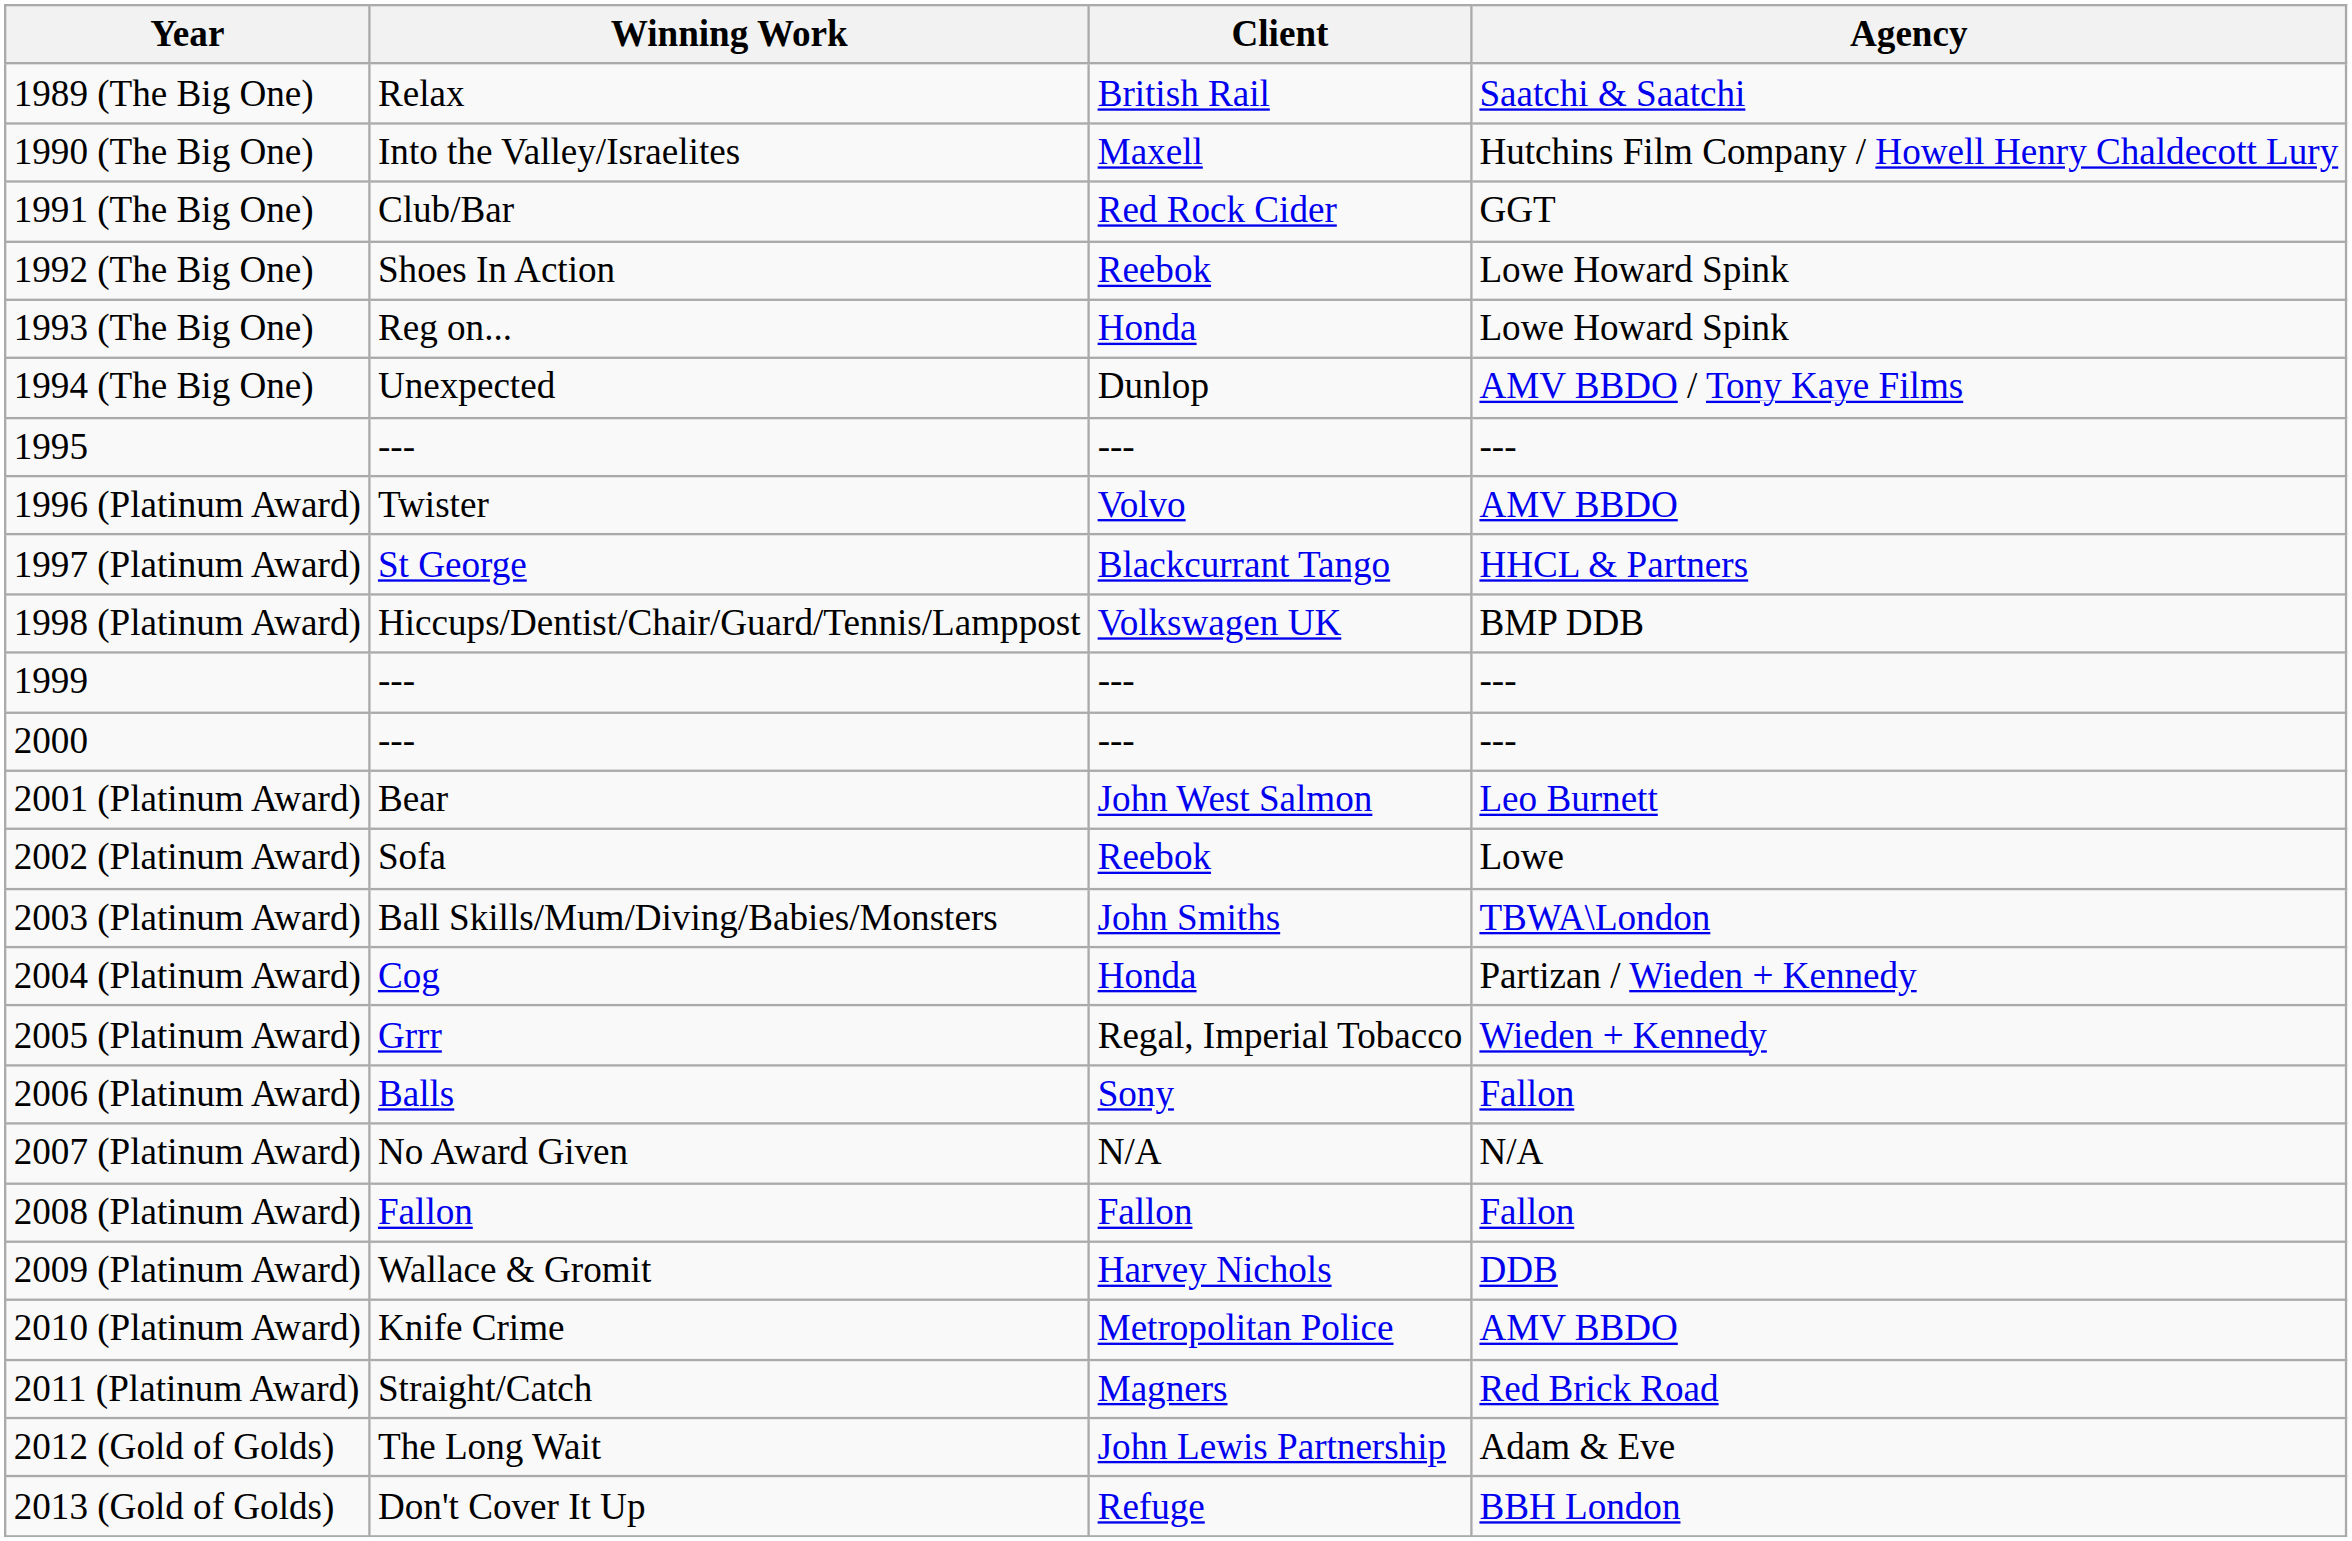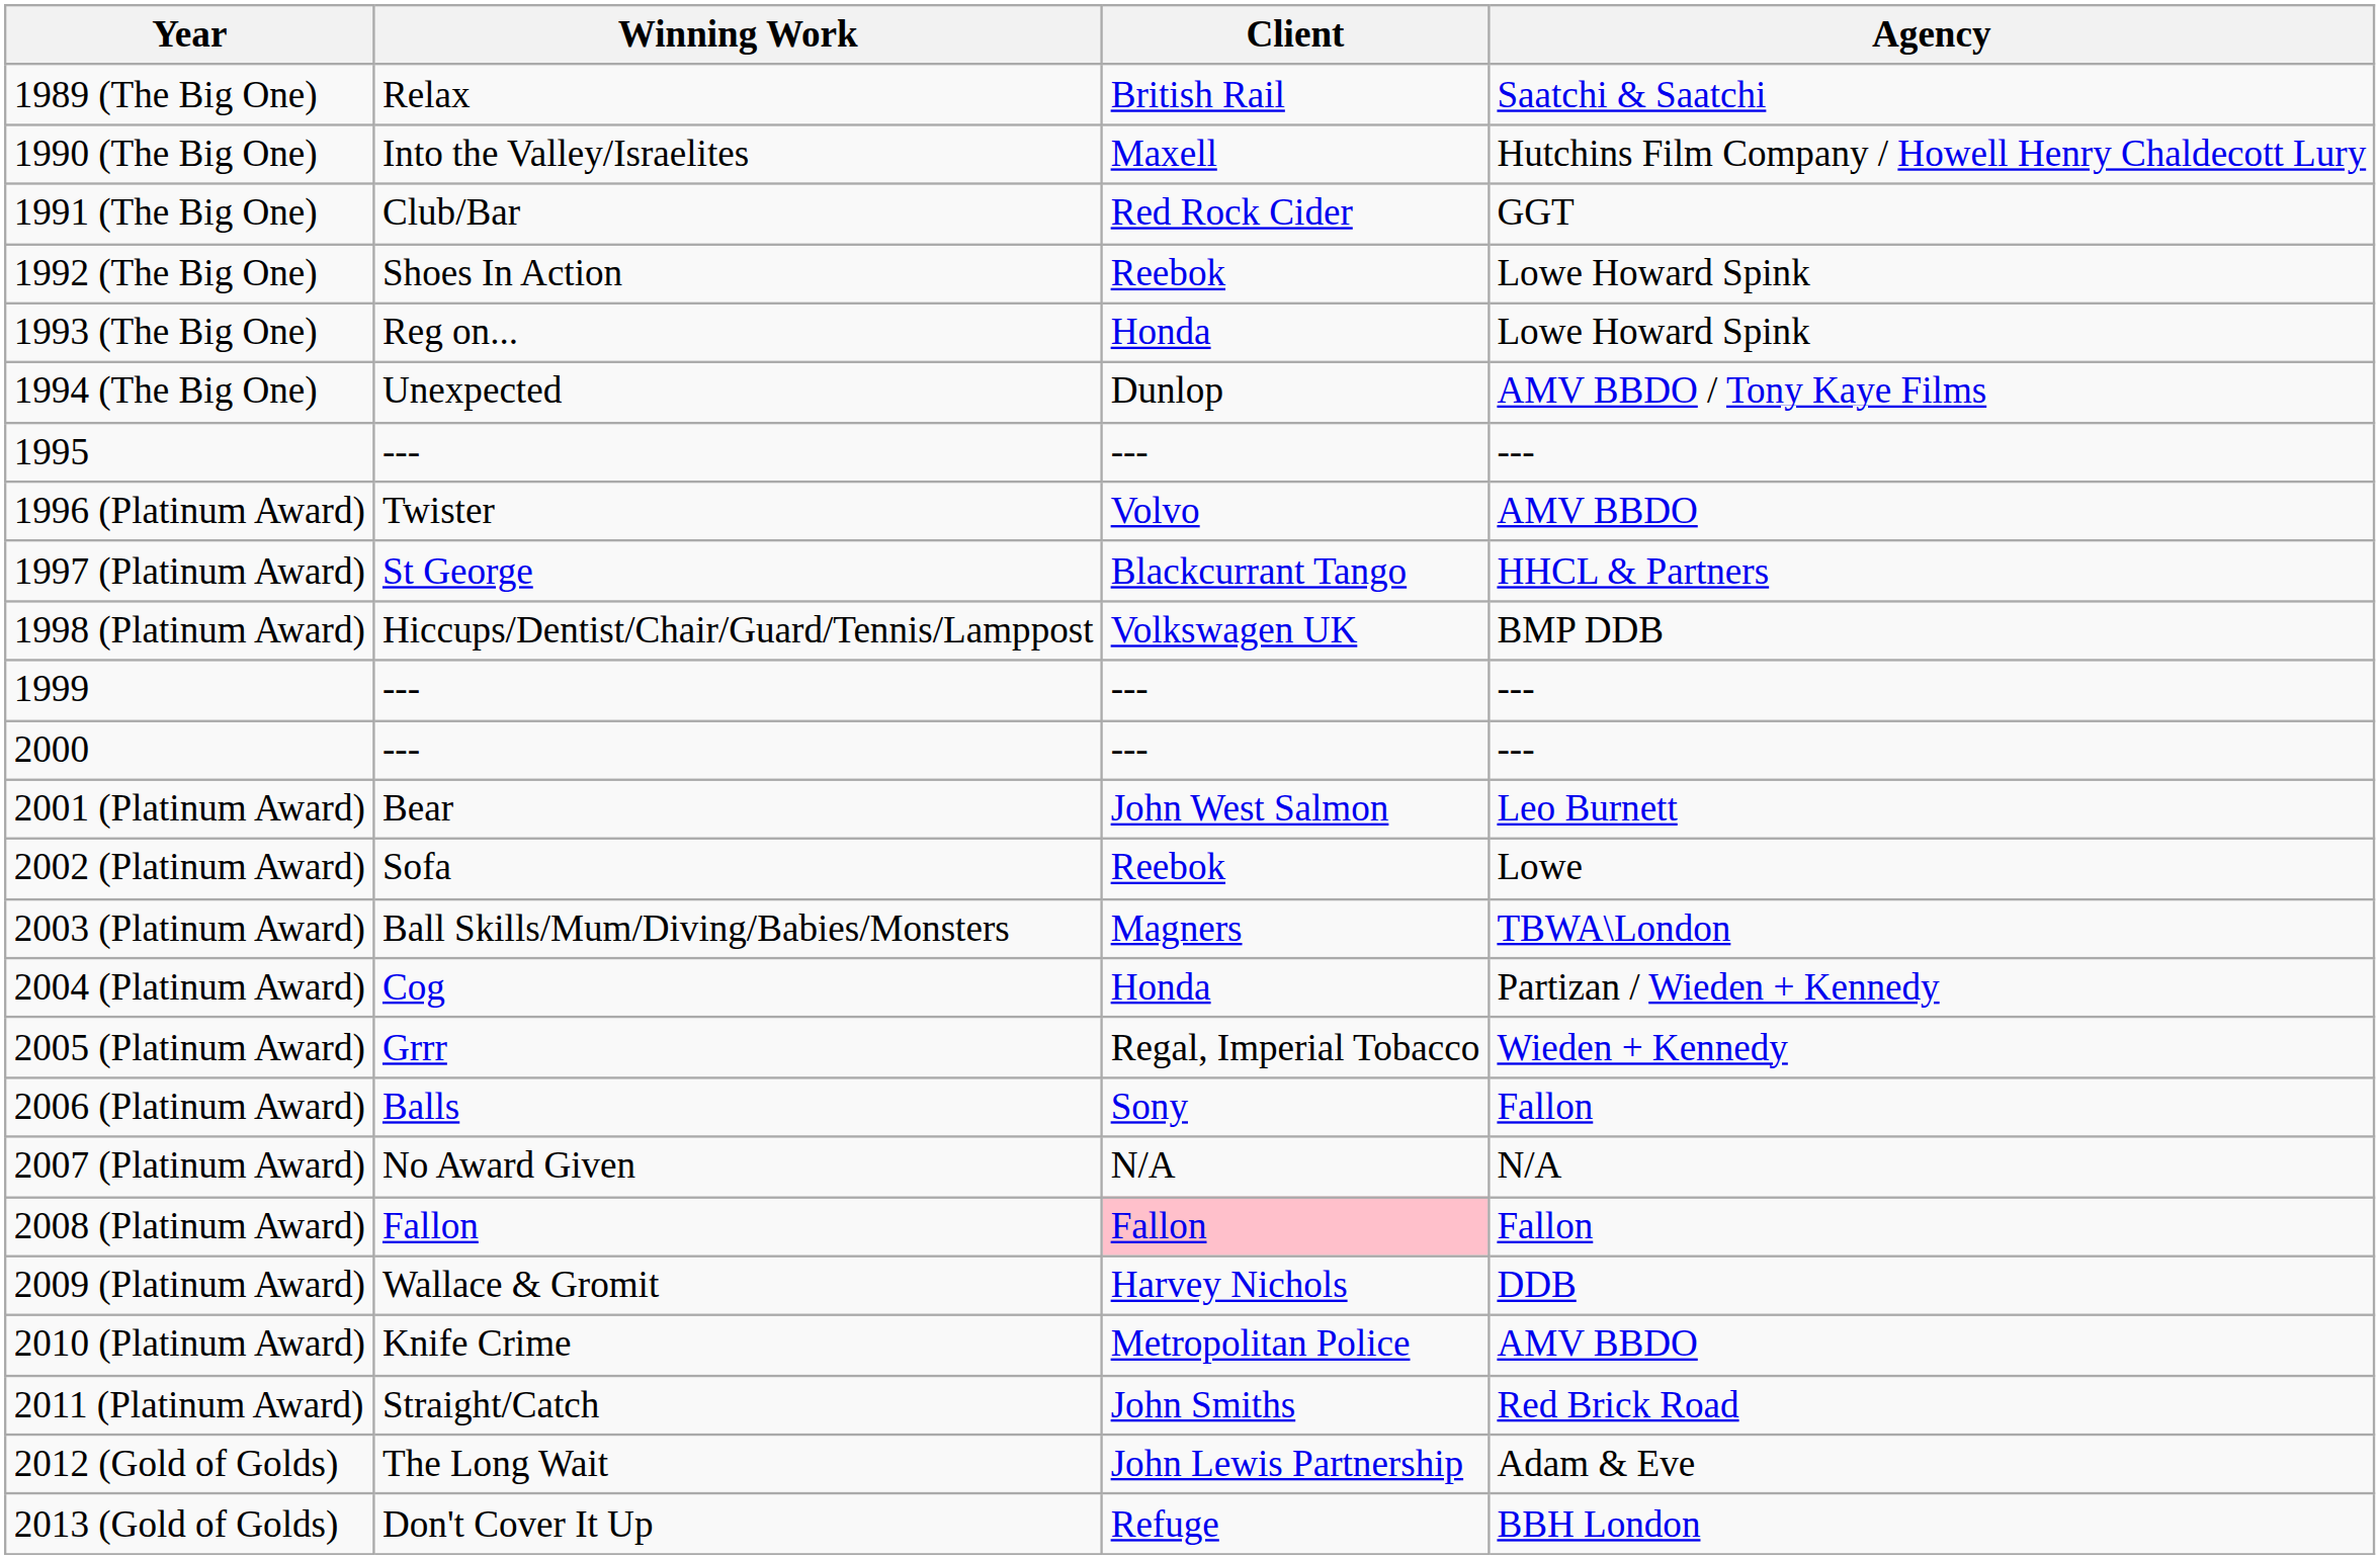2003 (Platinum Award) | Client: John Smiths -> Magners
2008 (Platinum Award) | Client: no background -> pink background
2011 (Platinum Award) | Client: Magners -> John Smiths
